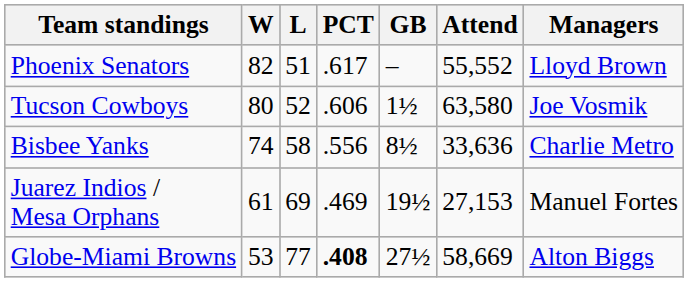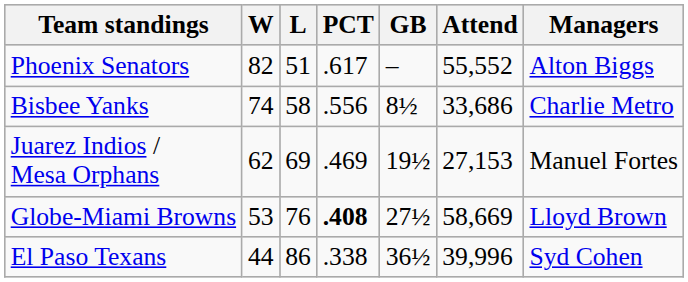Phoenix Senators | Managers: Lloyd Brown -> Alton Biggs
- row: Tucson Cowboys | 80 | 52 | .606 | 1½ | 63,580 | Joe Vosmik
Bisbee Yanks | Attend: 33,636 -> 33,686
Juarez Indios / Mesa Orphans | W: 61 -> 62
Globe-Miami Browns | L: 77 -> 76
Globe-Miami Browns | Managers: Alton Biggs -> Lloyd Brown
+ row: El Paso Texans | 44 | 86 | .338 | 36½ | 39,996 | Syd Cohen
